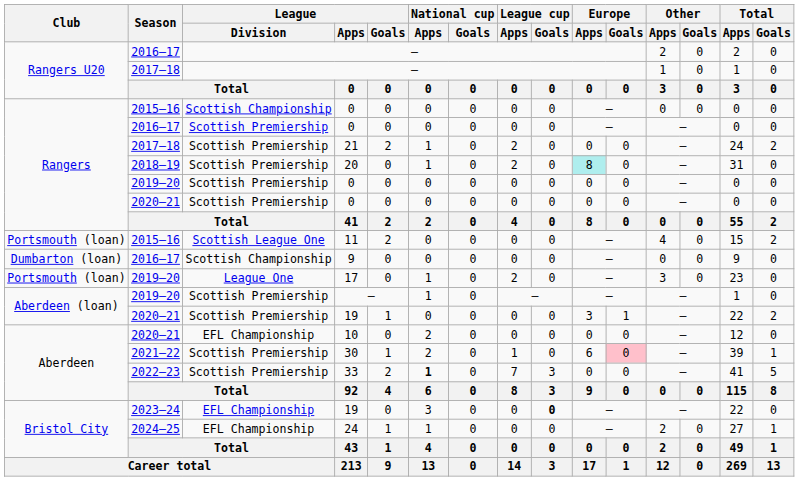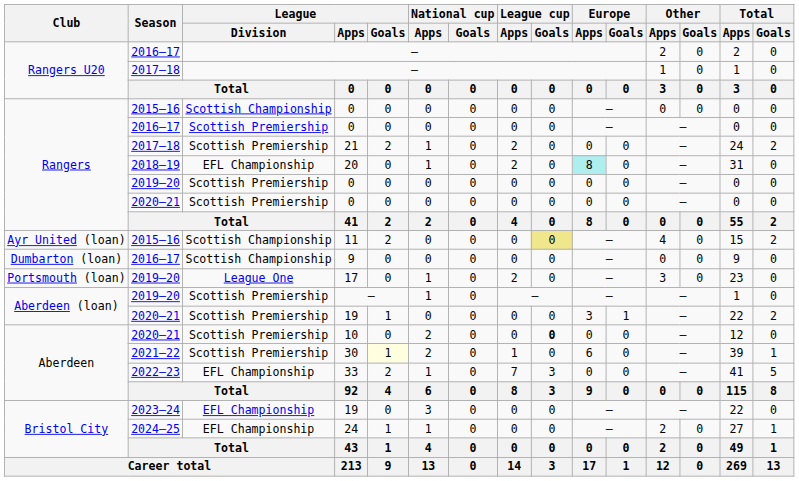20 | League / Division: Scottish Premiership -> EFL Championship
11 | Club: Portsmouth (loan) -> Ayr United (loan)
11 | League / Division: Scottish League One -> Scottish Championship
11 | League cup / Goals: no background -> khaki background
10 | League / Division: EFL Championship -> Scottish Premiership
10 | League cup / Goals: normal -> bold
30 | League / Goals: no background -> lightyellow background
30 | Europe / Goals: pink background -> no background
33 | League / Division: Scottish Premiership -> EFL Championship
33 | National cup / Apps: bold -> normal
2023–24 / 19 | League cup / Goals: bold -> normal
